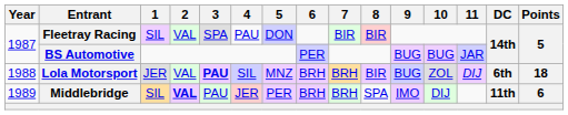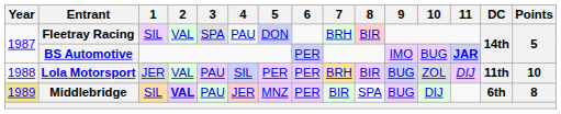Fleetray Racing | 7: BIR -> BRH
BS Automotive | 9: BUG -> IMO
BS Automotive | 11: normal -> bold
Lola Motorsport | 3: bold -> normal
Lola Motorsport | 5: MNZ -> PER
Lola Motorsport | 6: BRH -> PER
Lola Motorsport | DC: 6th -> 11th
Lola Motorsport | Points: 18 -> 10
Middlebridge | Year: no background -> khaki background
Middlebridge | 5: PER -> MNZ
Middlebridge | 6: BRH -> PER
Middlebridge | 7: BRH -> BIR
Middlebridge | 9: IMO -> BUG
Middlebridge | DC: 11th -> 6th
Middlebridge | Points: 6 -> 8
